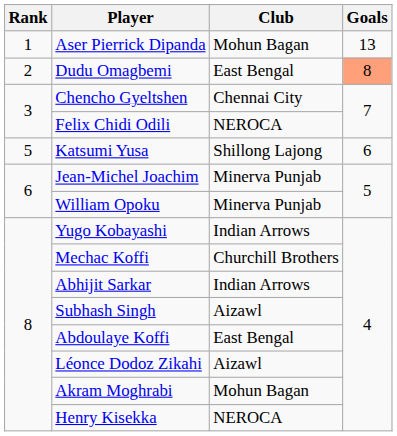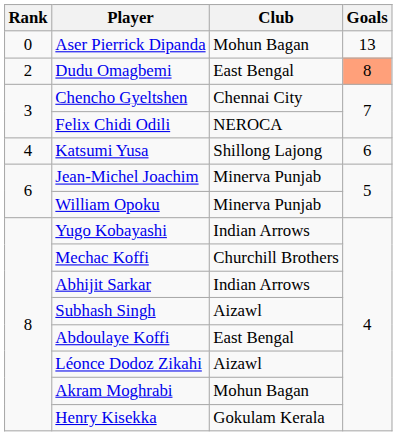Aser Pierrick Dipanda | Rank: 1 -> 0
Katsumi Yusa | Rank: 5 -> 4
Henry Kisekka | Club: NEROCA -> Gokulam Kerala
